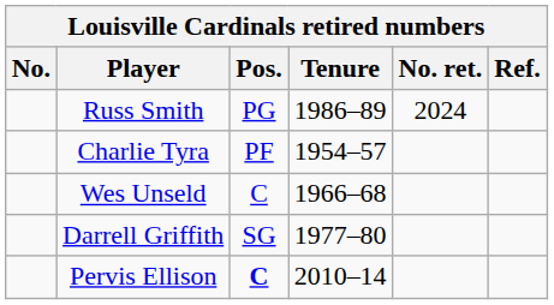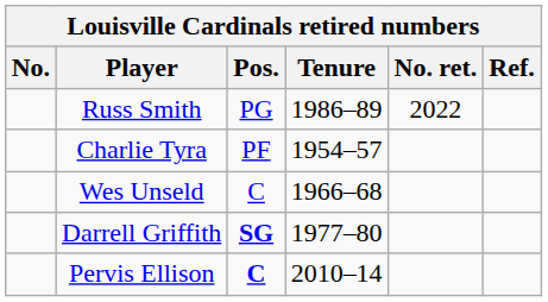Russ Smith | No. ret.: 2024 -> 2022
Darrell Griffith | Pos.: normal -> bold
